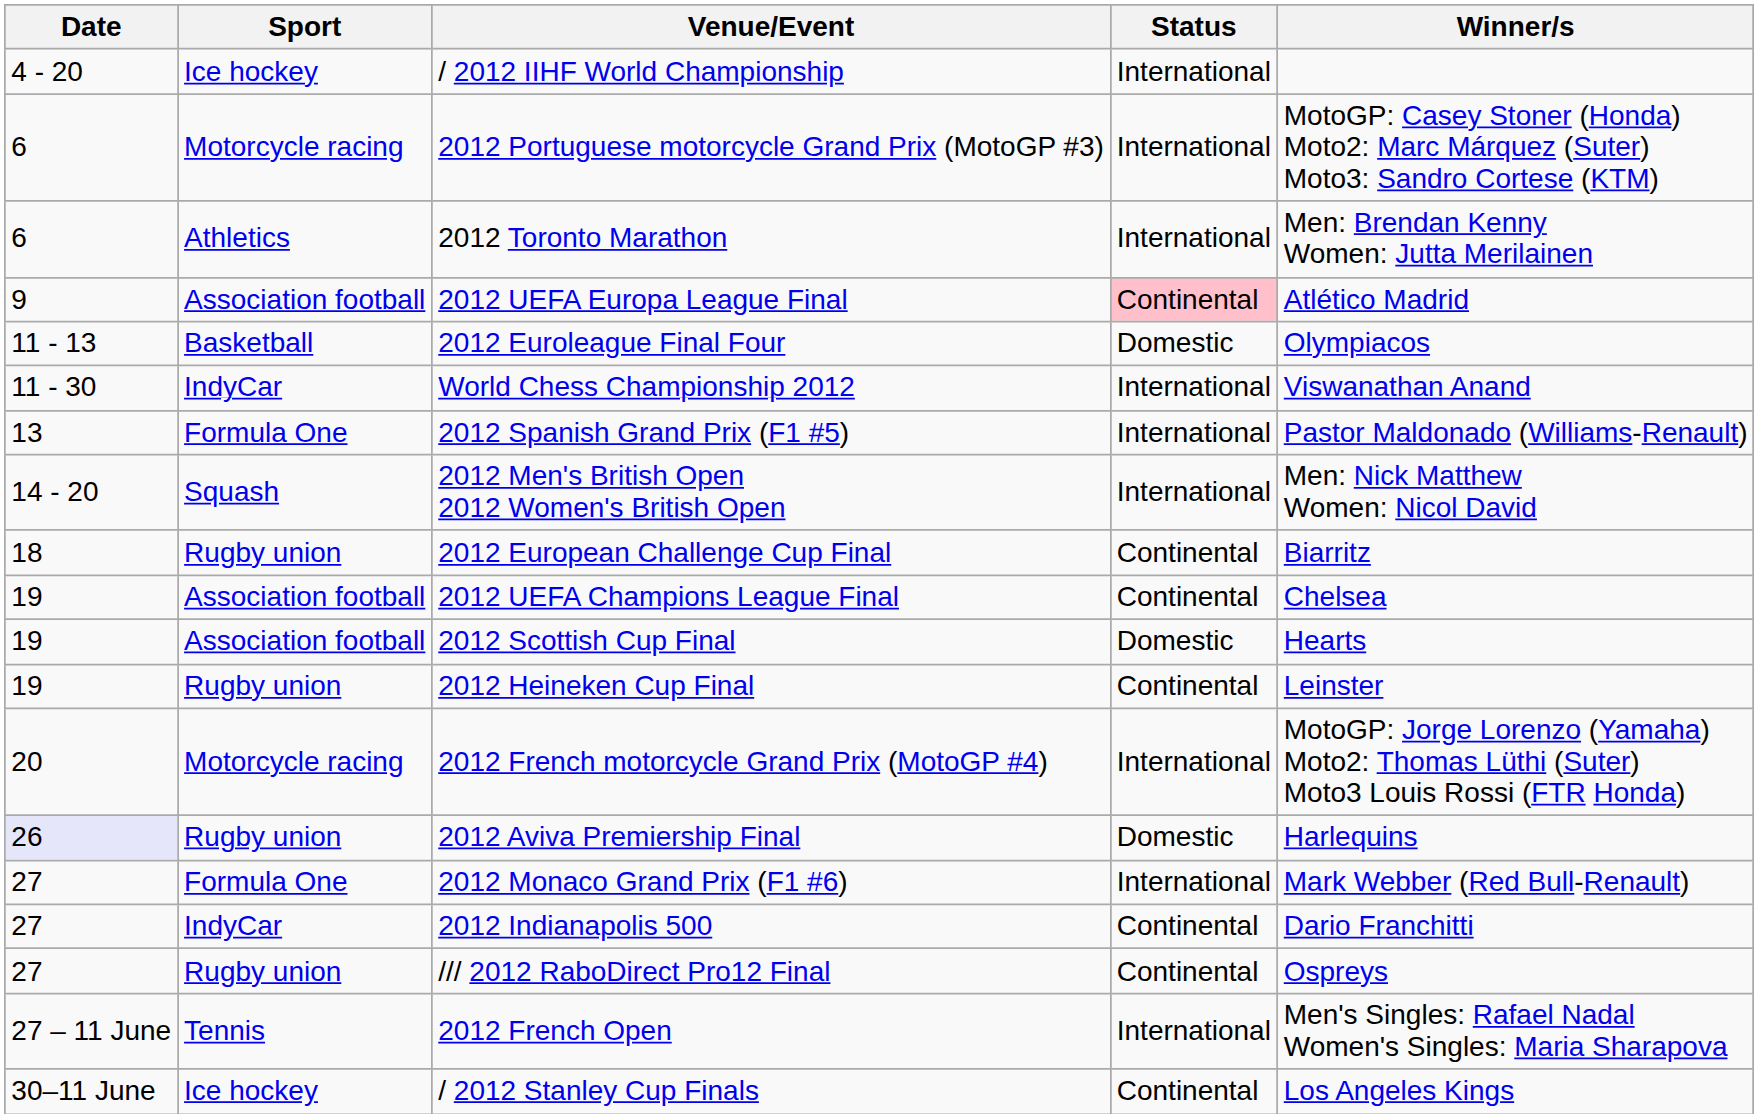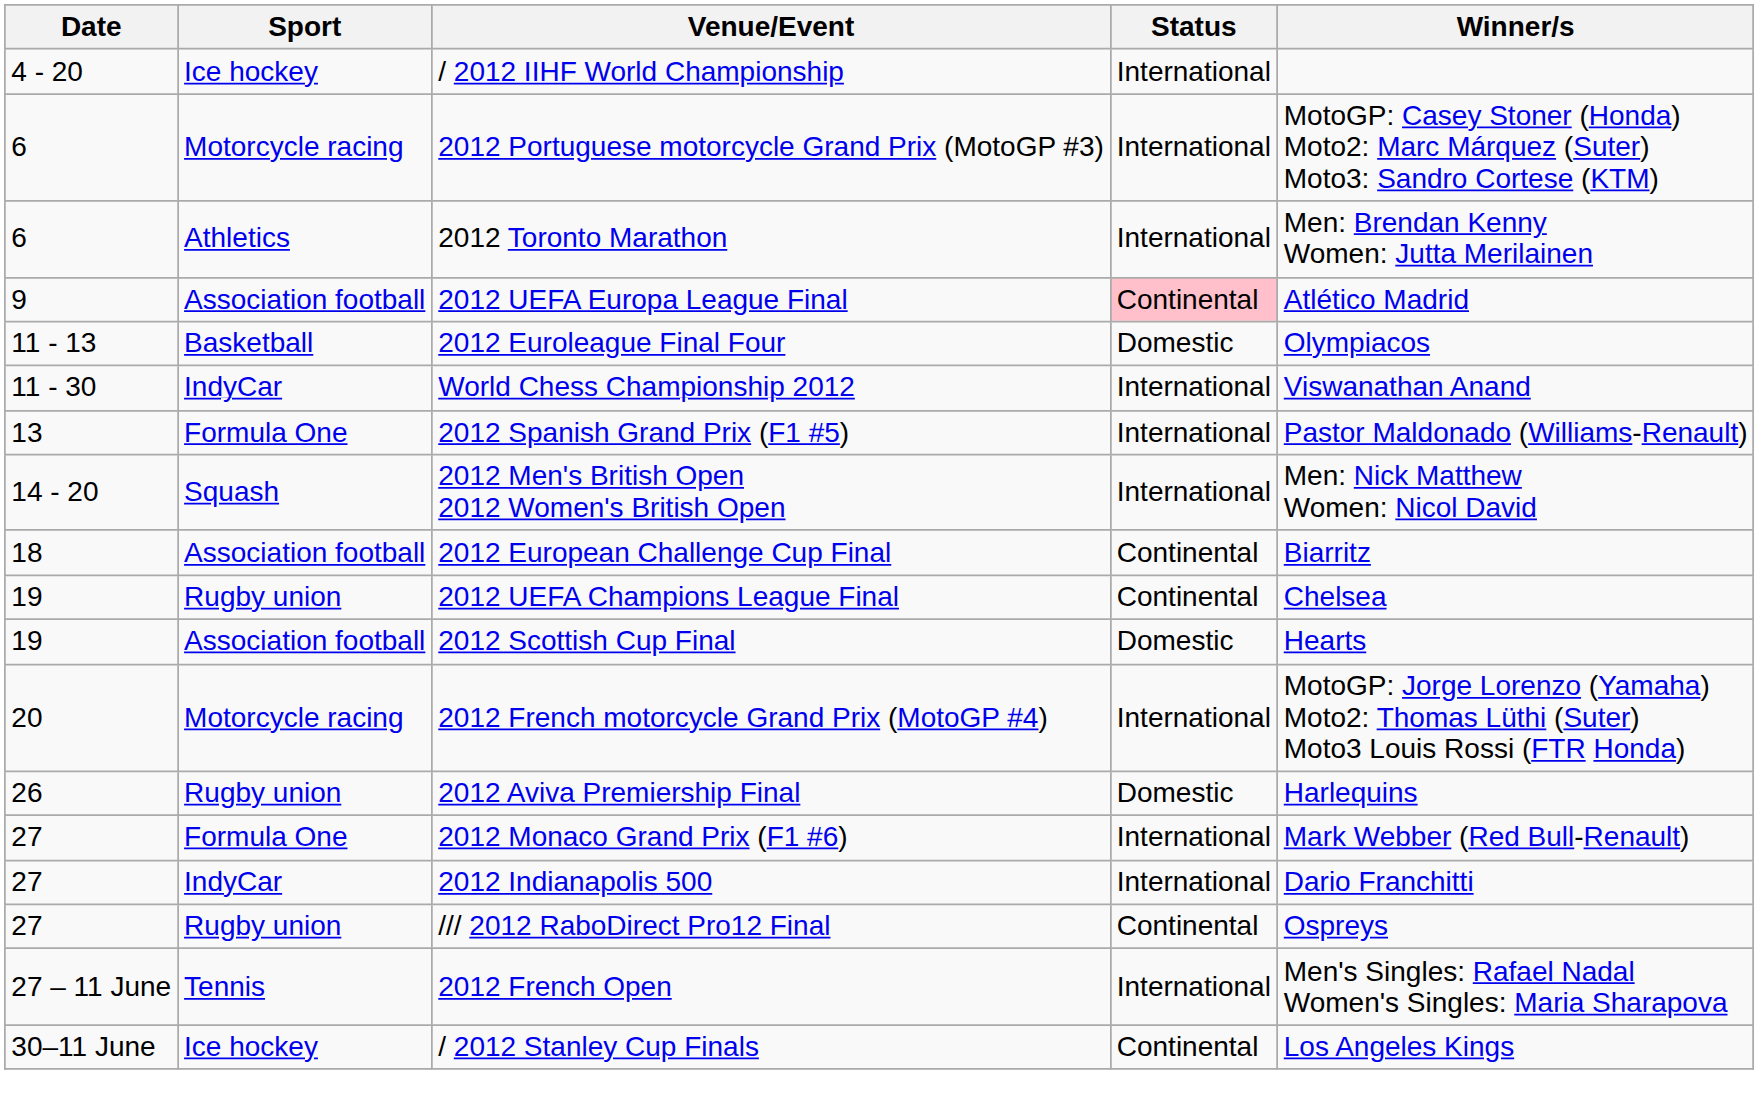2012 European Challenge Cup Final | Sport: Rugby union -> Association football
2012 UEFA Champions League Final | Sport: Association football -> Rugby union
- row: 19 | Rugby union | 2012 Heineken Cup Final | Continental | Leinster
2012 Aviva Premiership Final | Date: lavender background -> no background
2012 Indianapolis 500 | Status: Continental -> International
